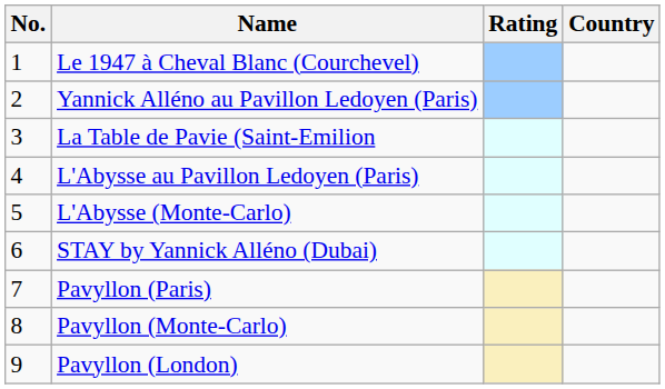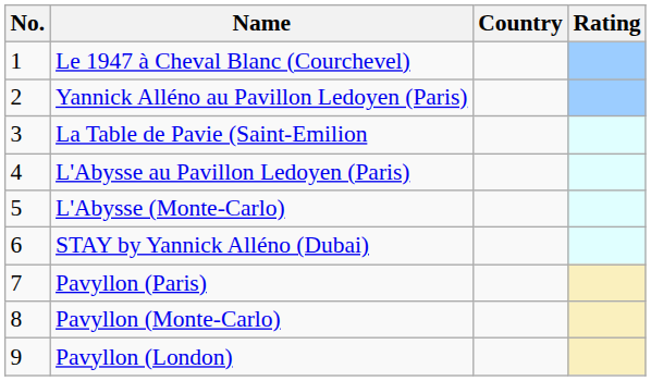columns swapped: Country <-> Rating
